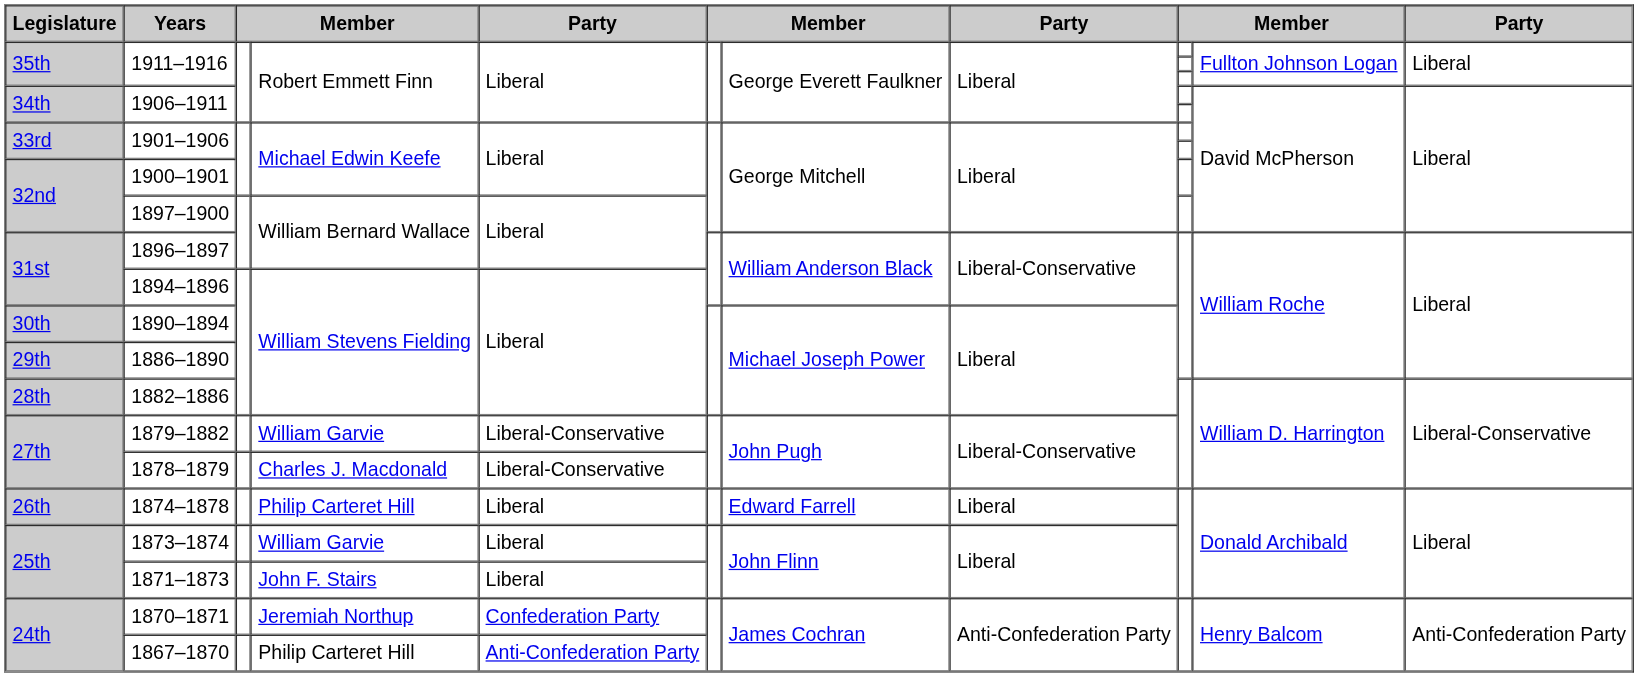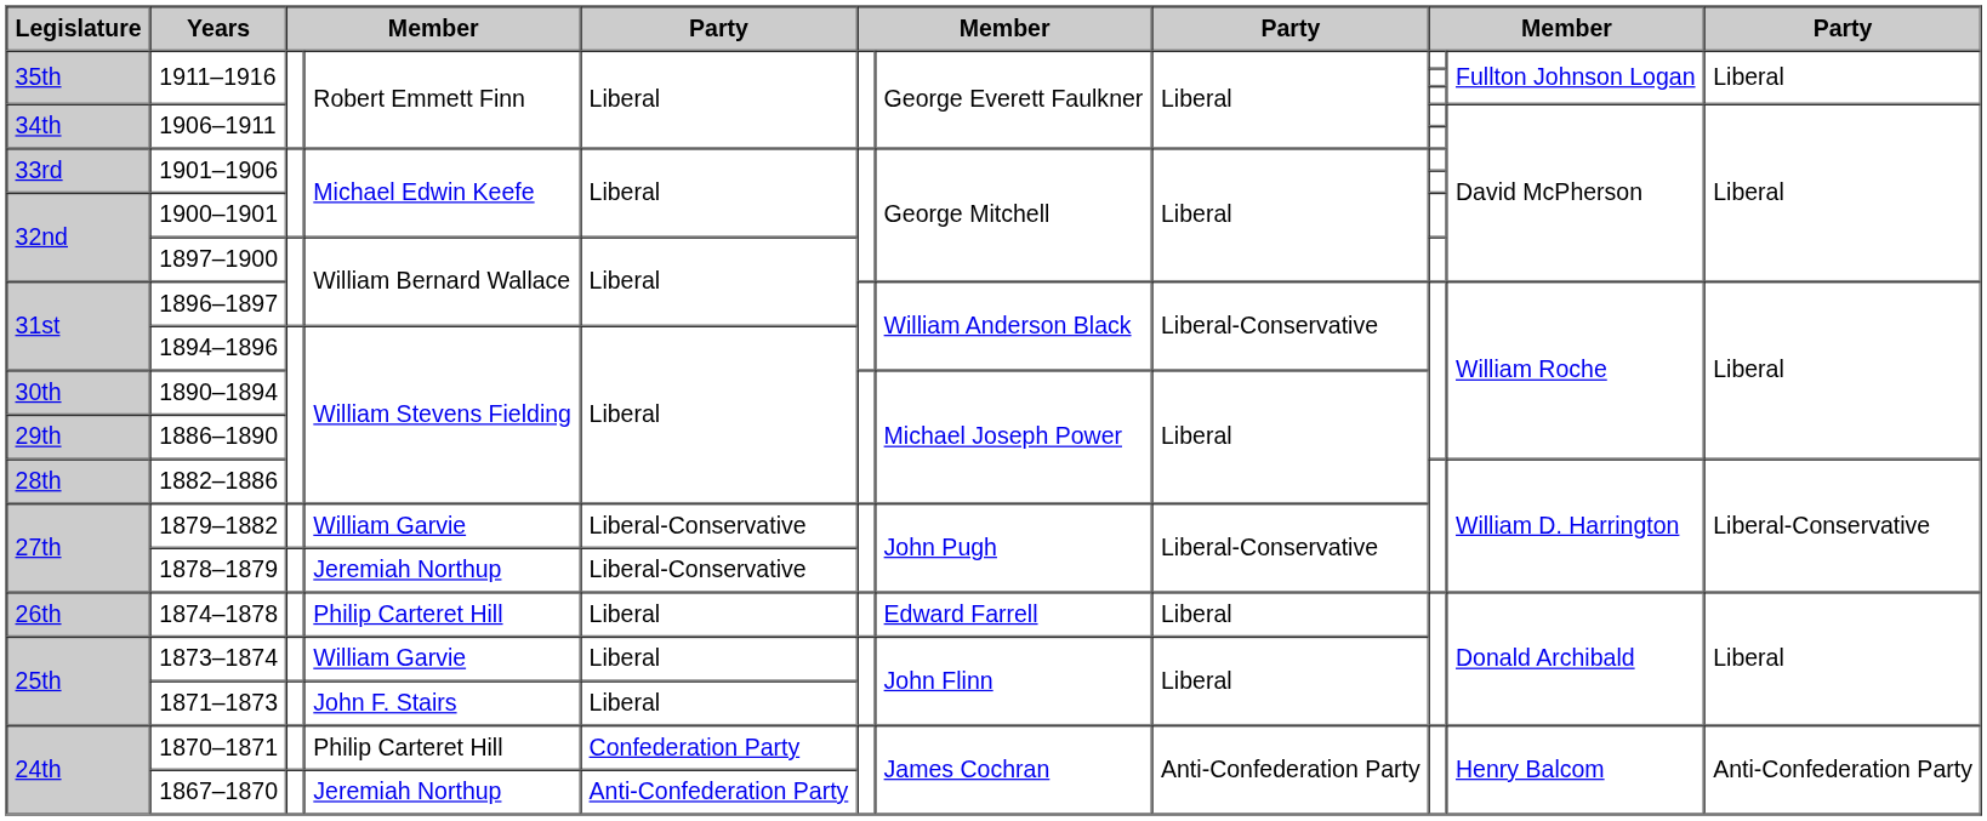1878–1879 | column 4: Charles J. Macdonald -> Jeremiah Northup
1870–1871 | column 4: Jeremiah Northup -> Philip Carteret Hill
1867–1870 | column 4: Philip Carteret Hill -> Jeremiah Northup
